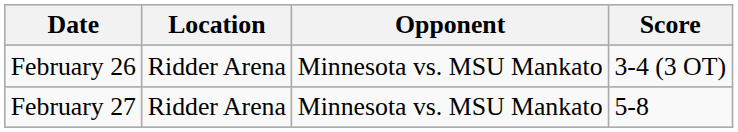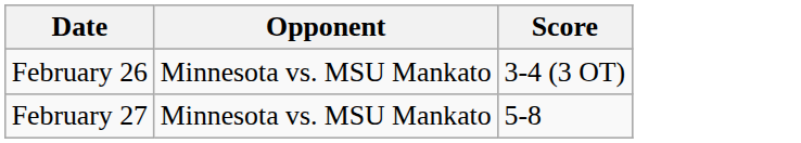- column: Location | Ridder Arena | Ridder Arena
